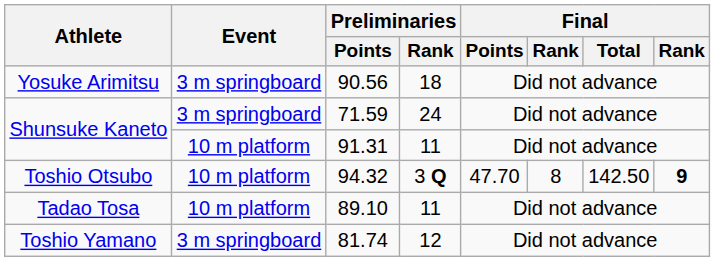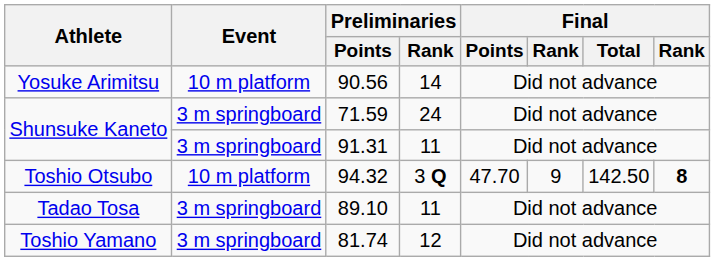90.56 | Event: 3 m springboard -> 10 m platform
90.56 | Preliminaries / Rank: 18 -> 14
91.31 | Event: 10 m platform -> 3 m springboard
94.32 | column 6: 8 -> 9
94.32 | column 8: 9 -> 8
89.10 | Event: 10 m platform -> 3 m springboard
